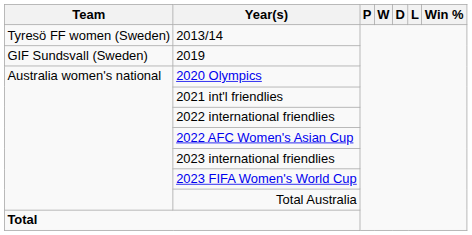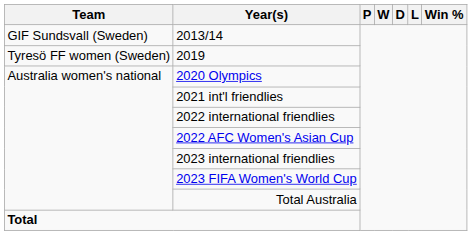2013/14 | Team: Tyresö FF women (Sweden) -> GIF Sundsvall (Sweden)
2019 | Team: GIF Sundsvall (Sweden) -> Tyresö FF women (Sweden)
